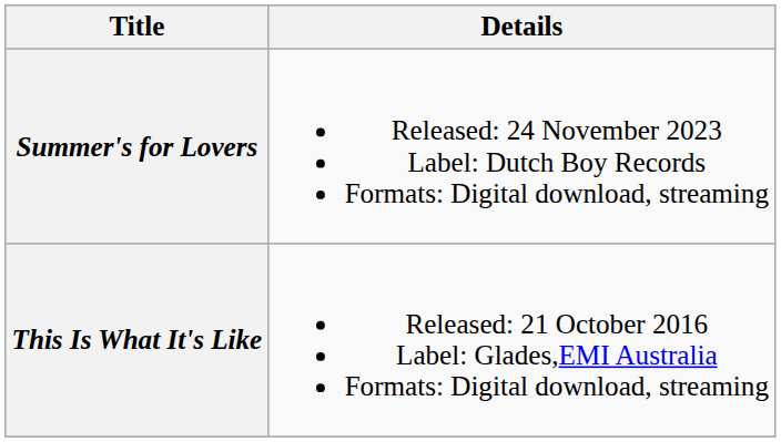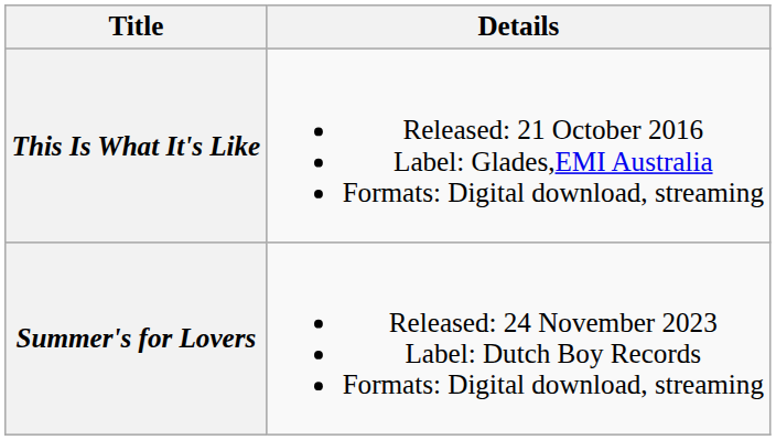rows swapped: This Is What It's Like <-> Summer's for Lovers
